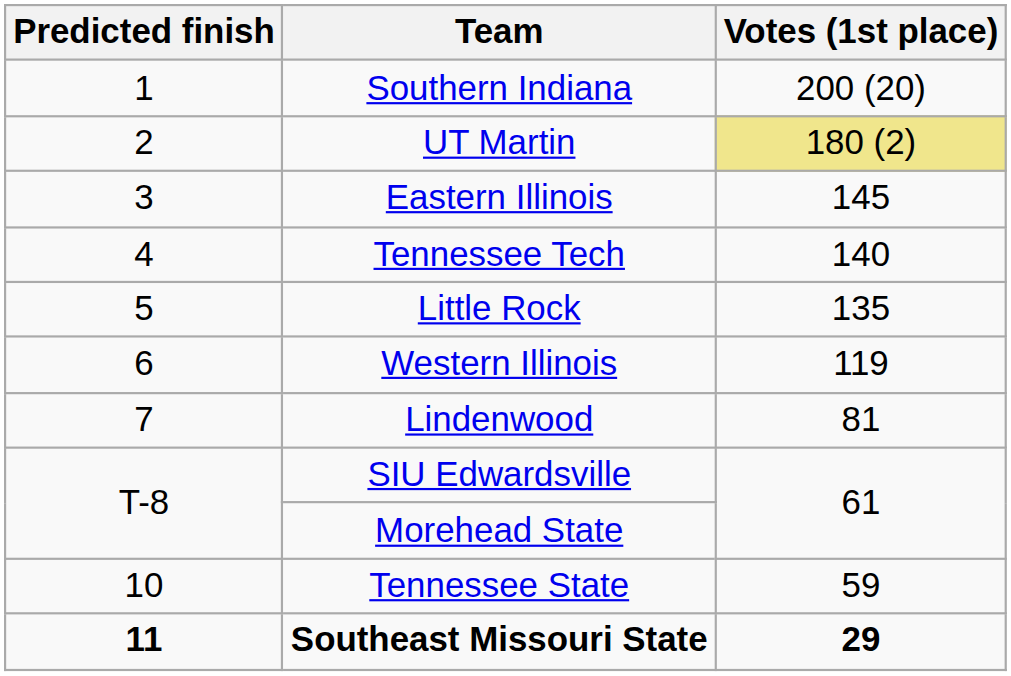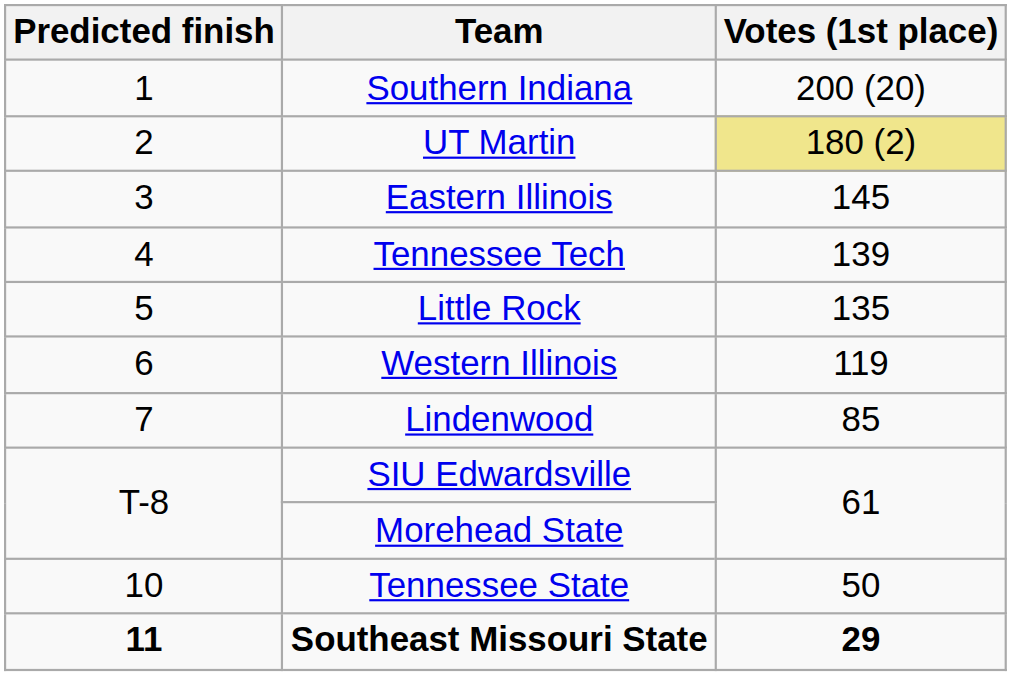Tennessee Tech | Votes (1st place): 140 -> 139
Lindenwood | Votes (1st place): 81 -> 85
Tennessee State | Votes (1st place): 59 -> 50
